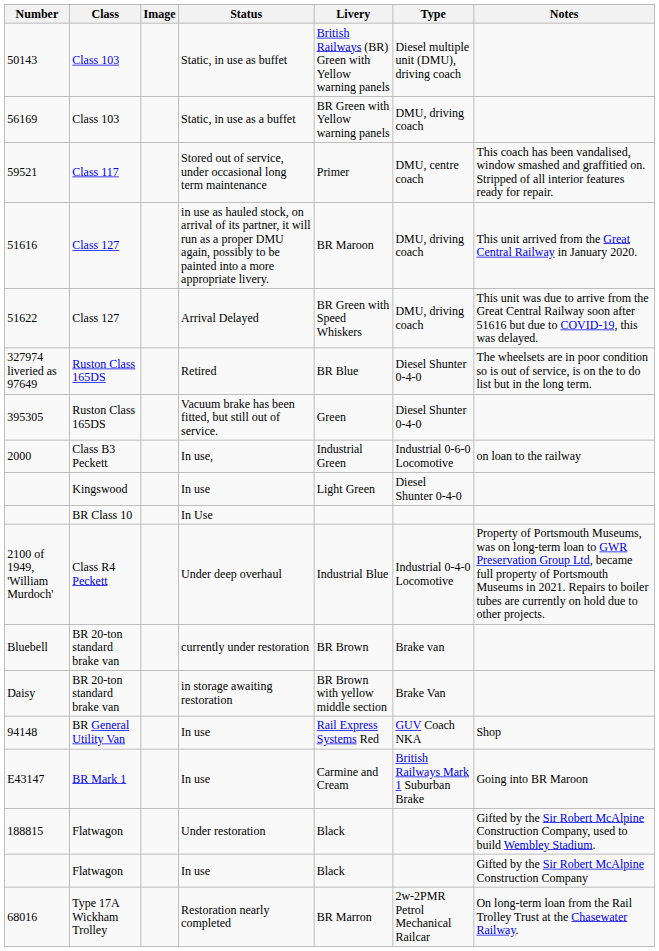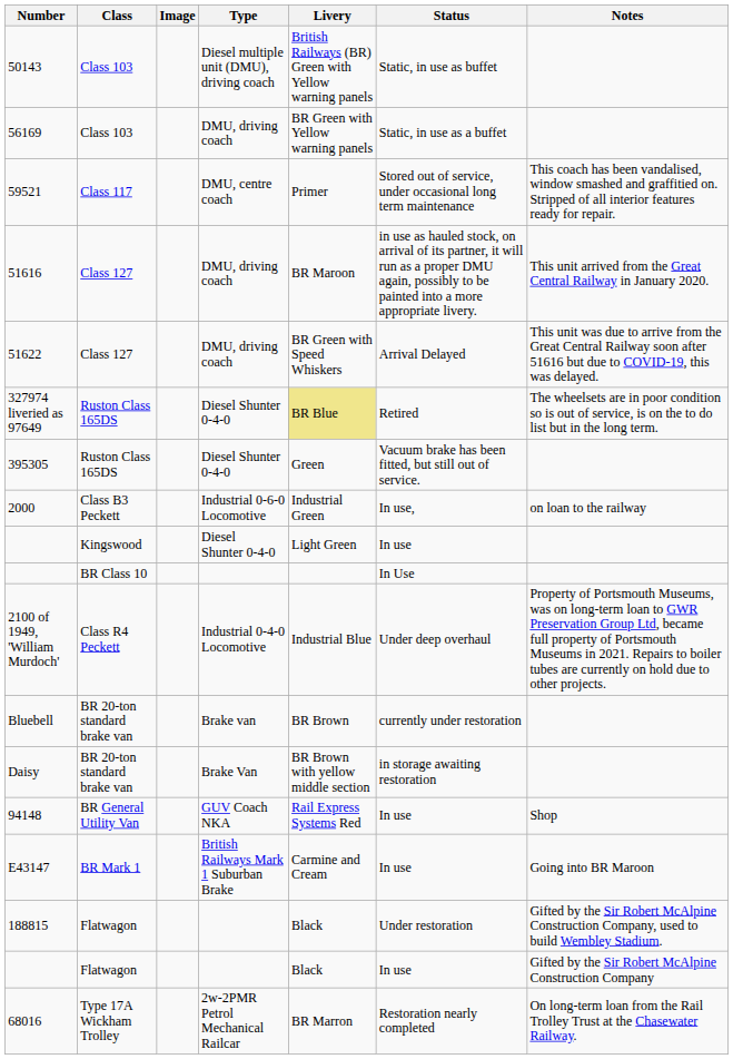columns swapped: Type <-> Status
327974 liveried as 97649 | Livery: no background -> khaki background
